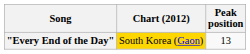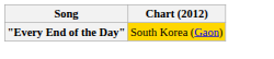- column: Peak position | 13
